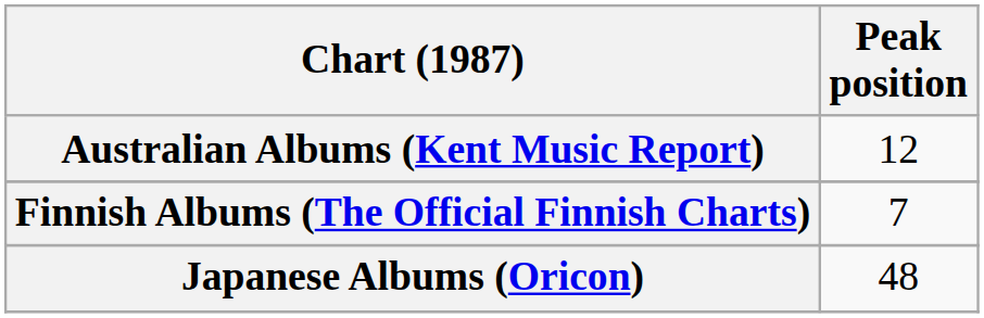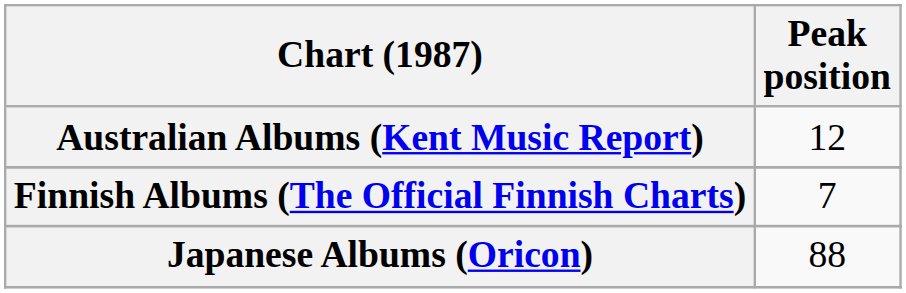Japanese Albums (Oricon) | Peak position: 48 -> 88
